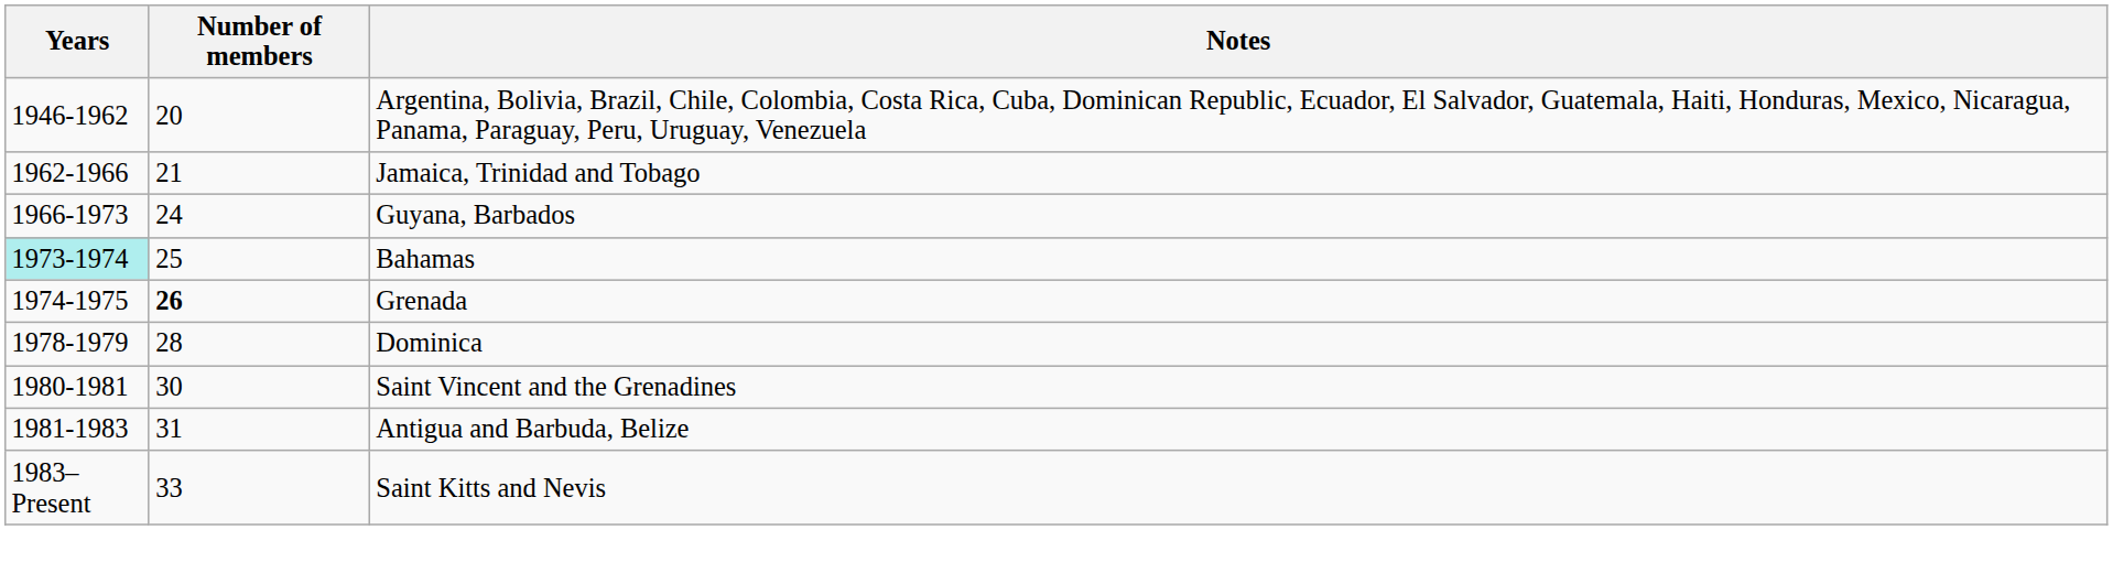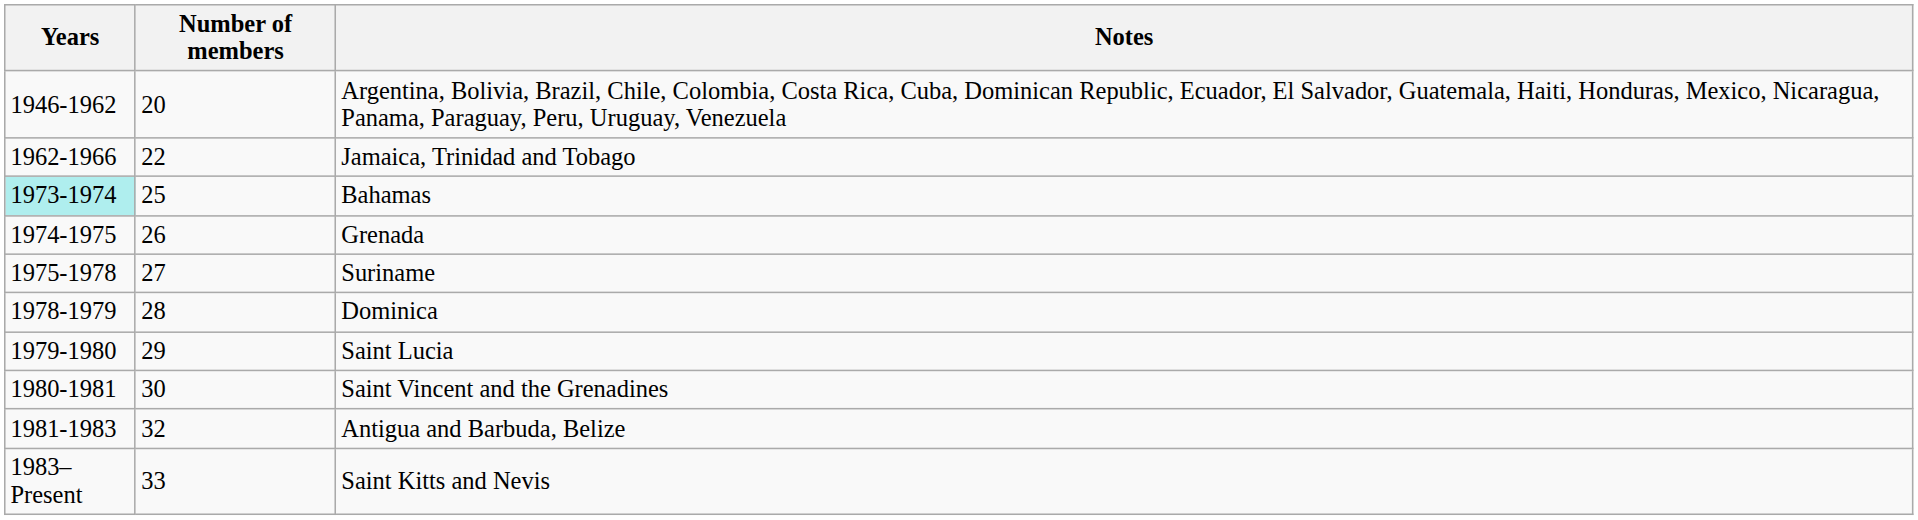Jamaica, Trinidad and Tobago | Number of members: 21 -> 22
- row: 1966-1973 | 24 | Guyana, Barbados
Grenada | Number of members: bold -> normal
+ row: 1975-1978 | 27 | Suriname
+ row: 1979-1980 | 29 | Saint Lucia
Antigua and Barbuda, Belize | Number of members: 31 -> 32
